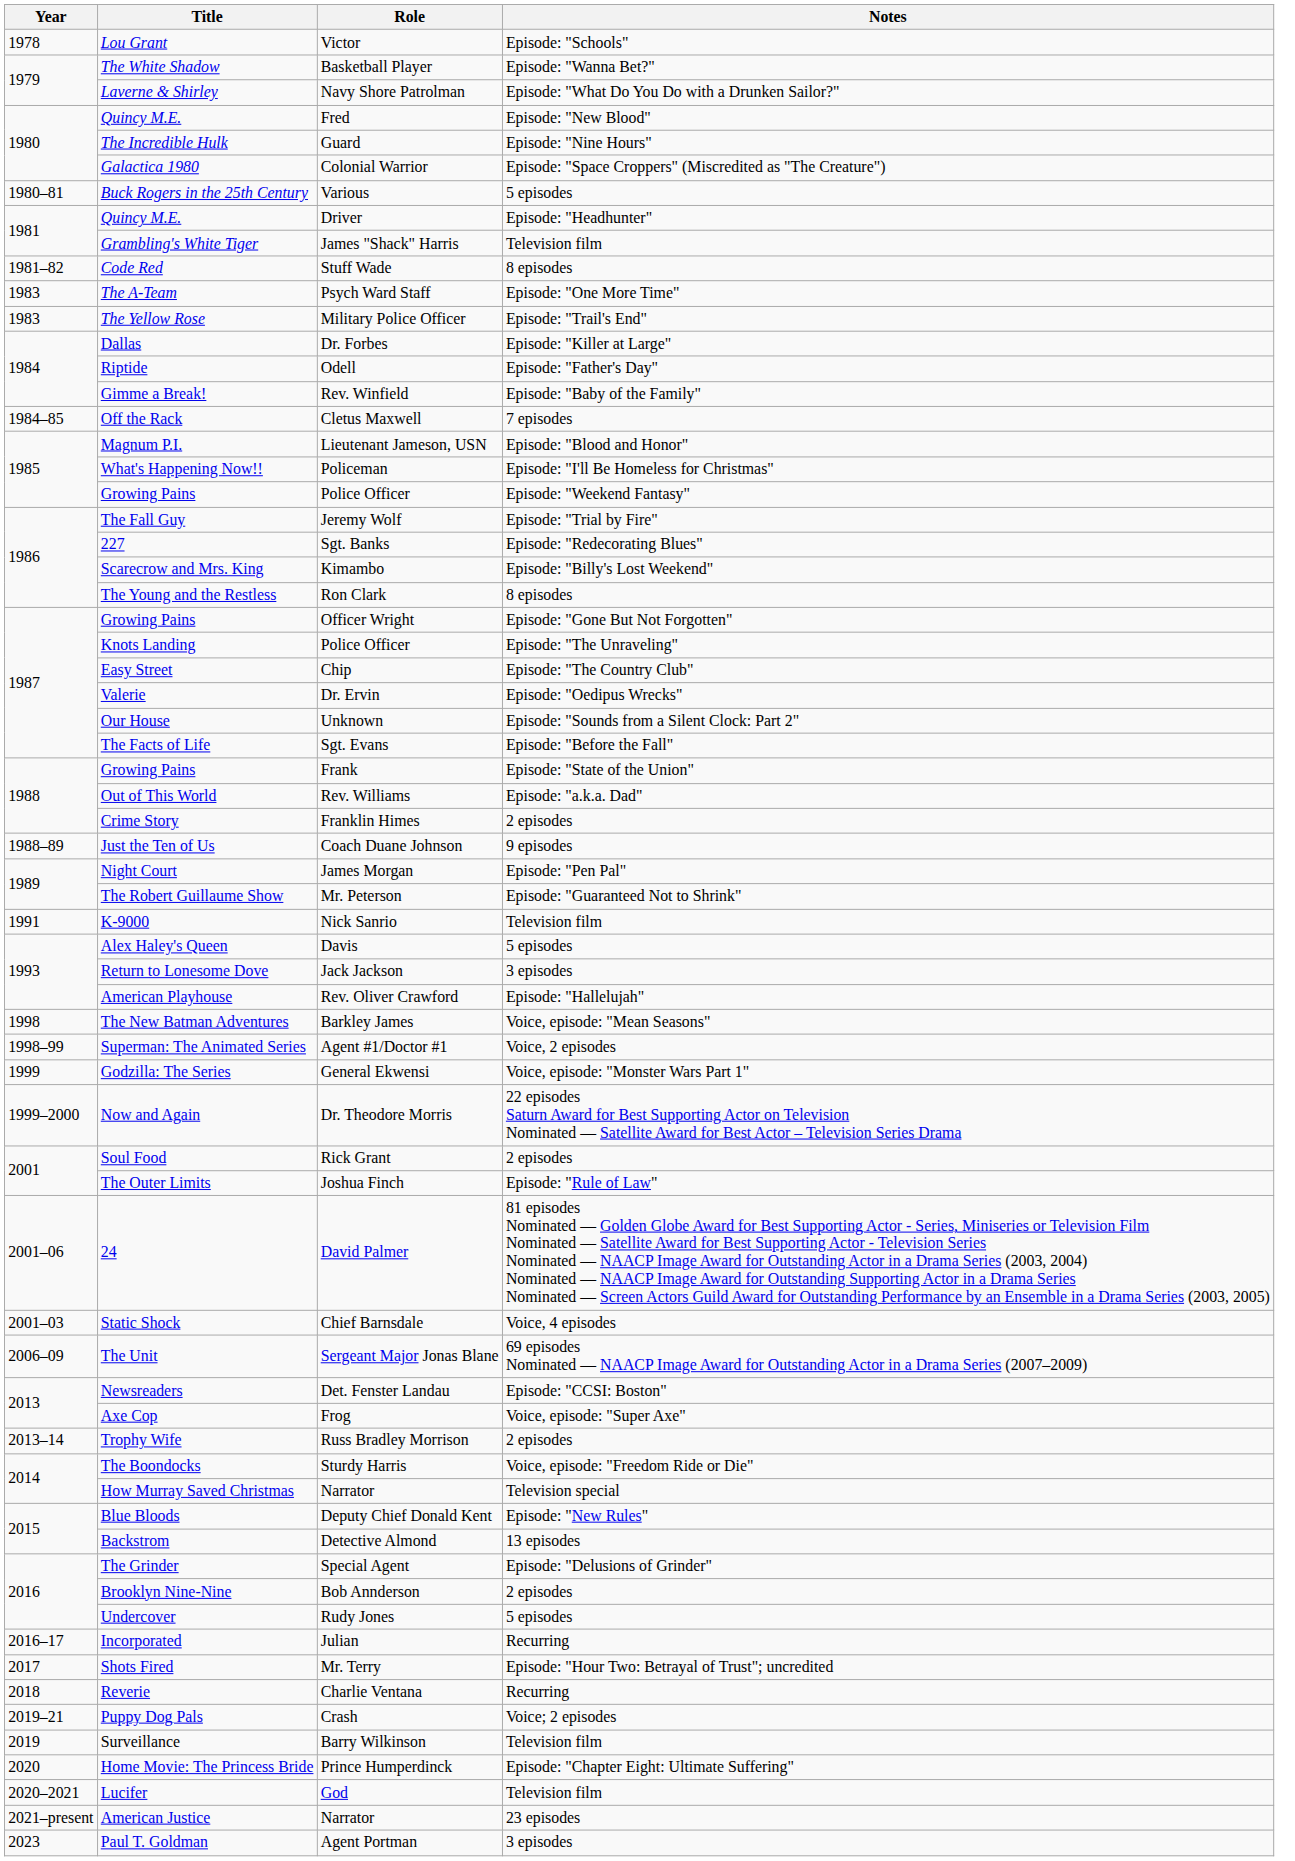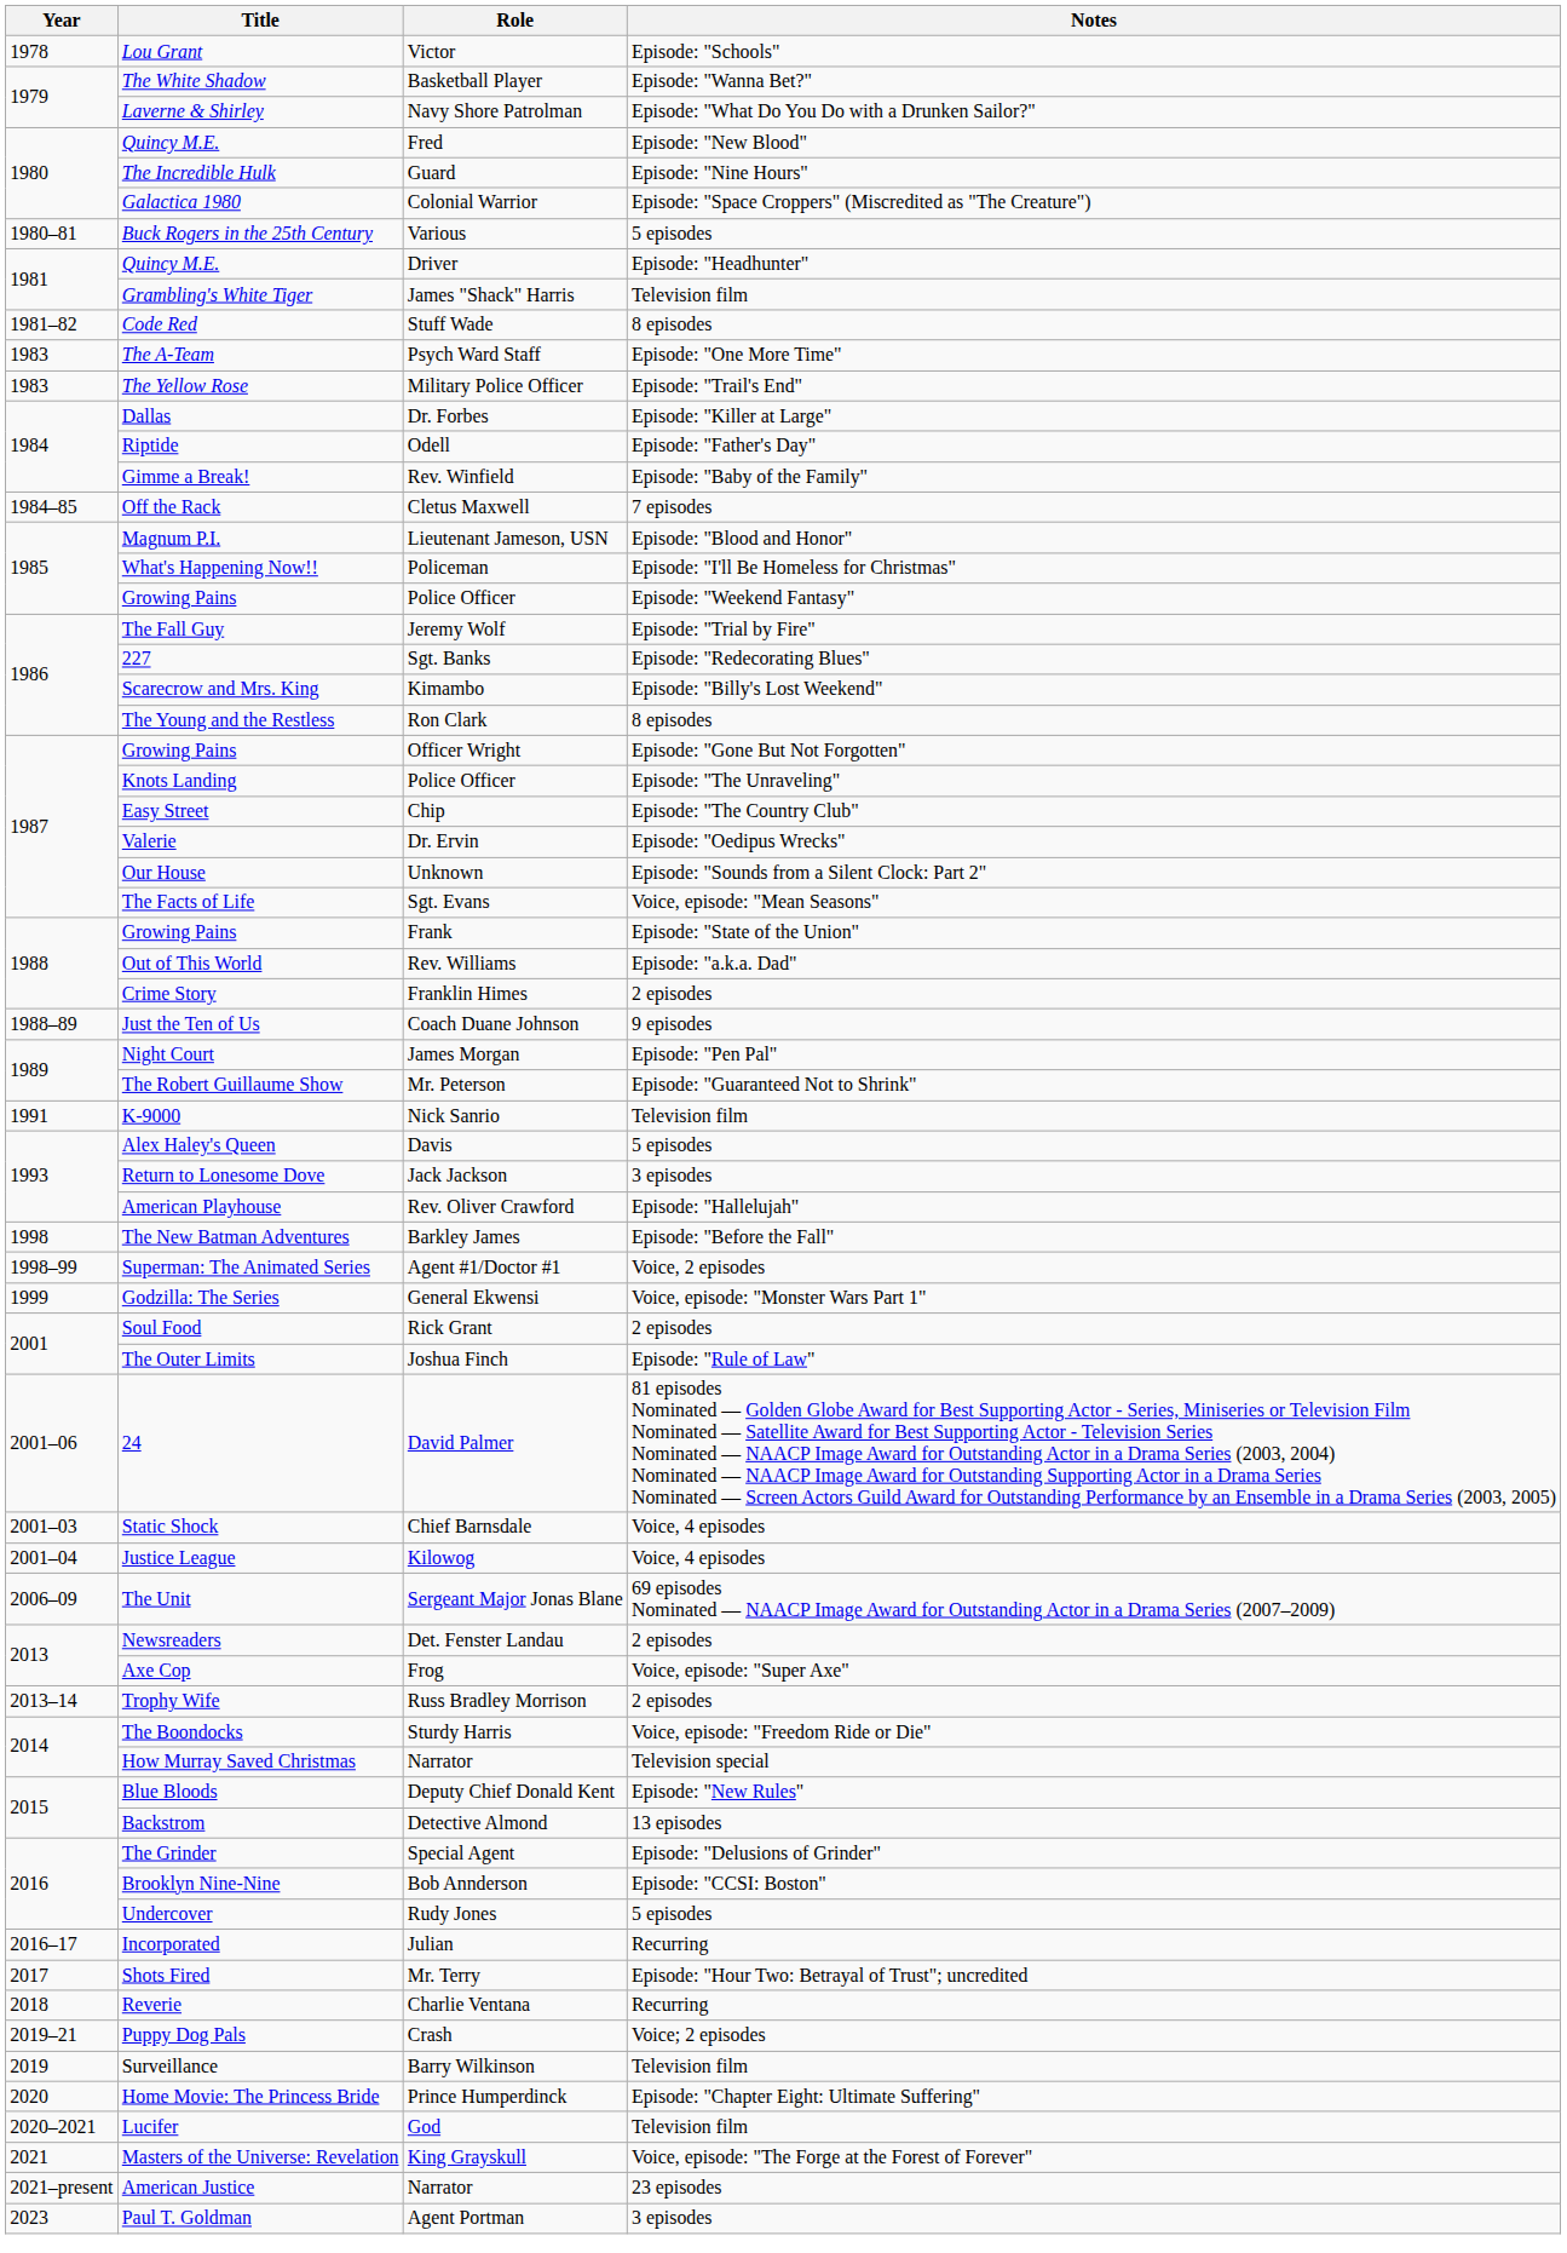Sgt. Evans | Notes: Episode: "Before the Fall" -> Voice, episode: "Mean Seasons"
Barkley James | Notes: Voice, episode: "Mean Seasons" -> Episode: "Before the Fall"
- row: 1999–2000 | Now and Again | Dr. Theodore Morris | 22 episodes Saturn Award for Best Supporting Actor on Television Nominated — Satellite Award for Best Actor – Television Series Drama
+ row: 2001–04 | Justice League | Kilowog | Voice, 4 episodes
Det. Fenster Landau | Notes: Episode: "CCSI: Boston" -> 2 episodes
Bob Annderson | Notes: 2 episodes -> Episode: "CCSI: Boston"
+ row: 2021 | Masters of the Universe: Revelation | King Grayskull | Voice, episode: "The Forge at the Forest of Forever"
